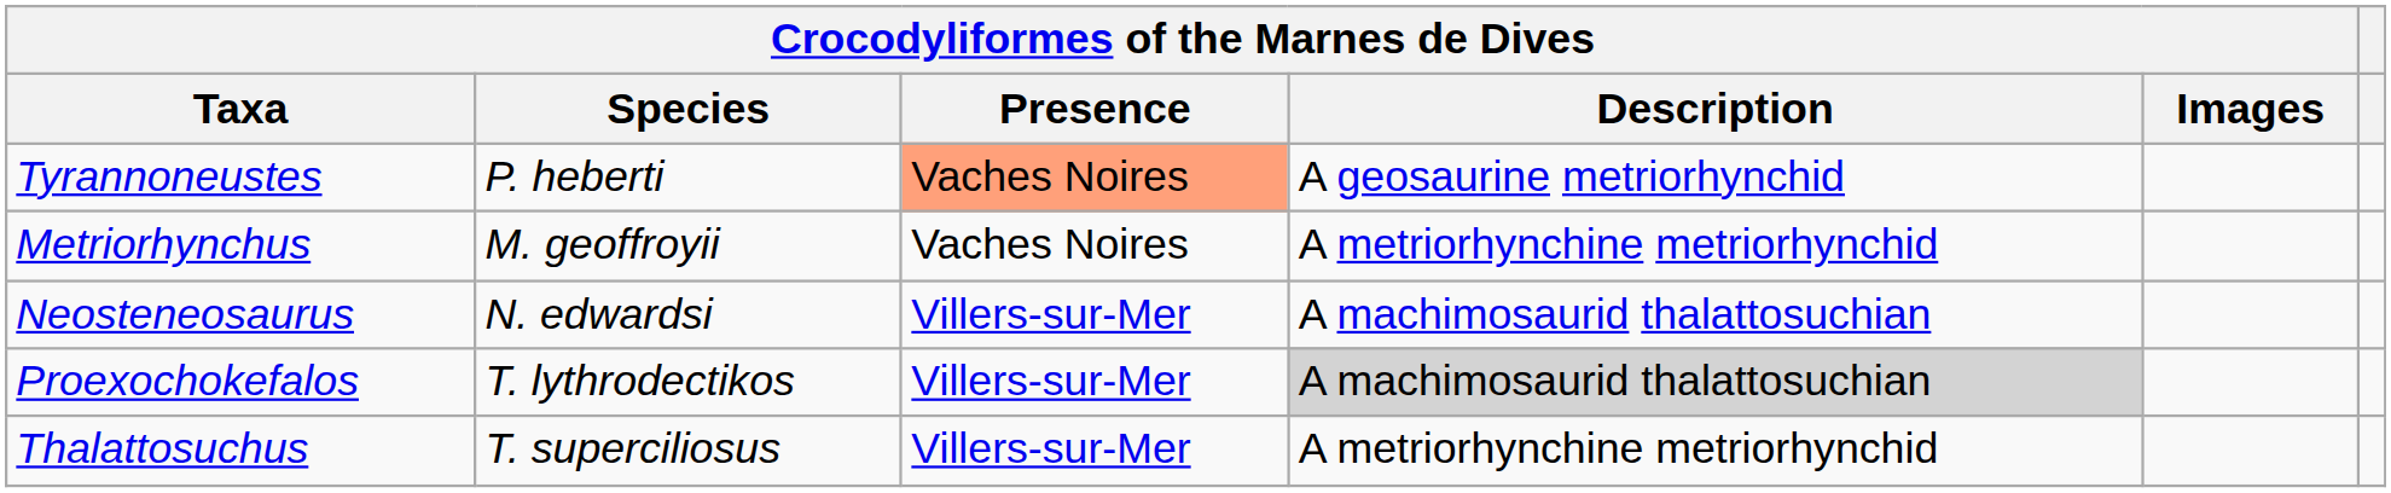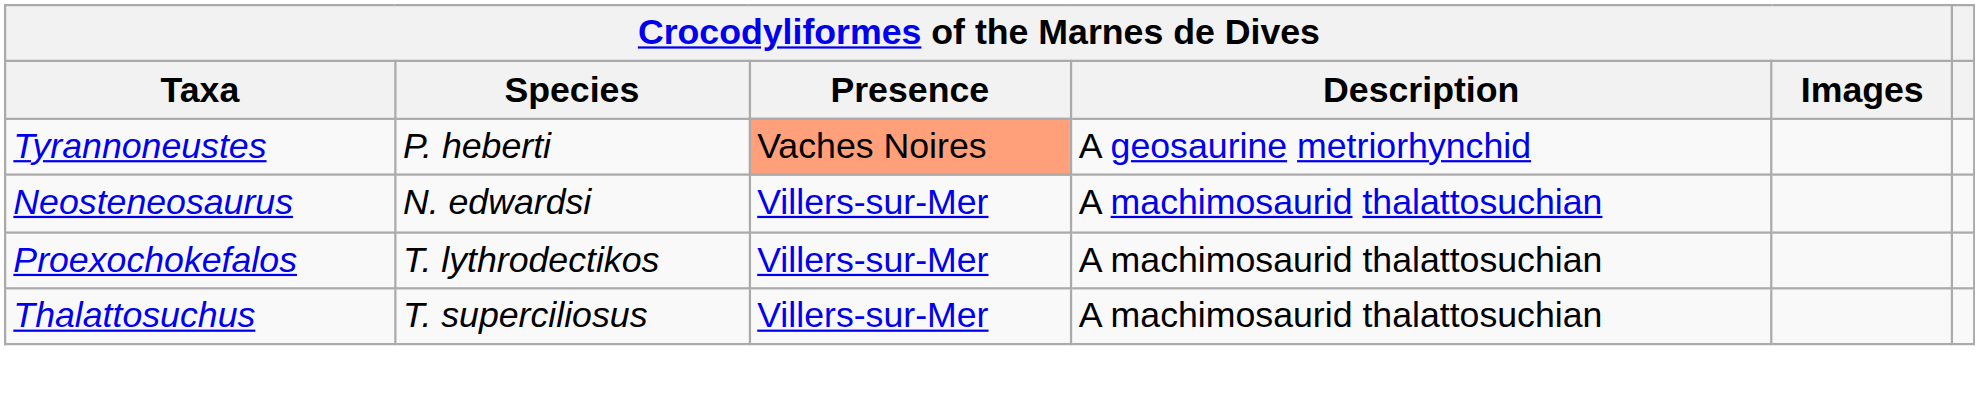- row: Metriorhynchus | M. geoffroyii | Vaches Noires | A metriorhynchine metriorhynchid
Proexochokefalos | Crocodyliformes of the Marnes de Dives / Description: lightgrey background -> no background
Thalattosuchus | Crocodyliformes of the Marnes de Dives / Description: A metriorhynchine metriorhynchid -> A machimosaurid thalattosuchian
